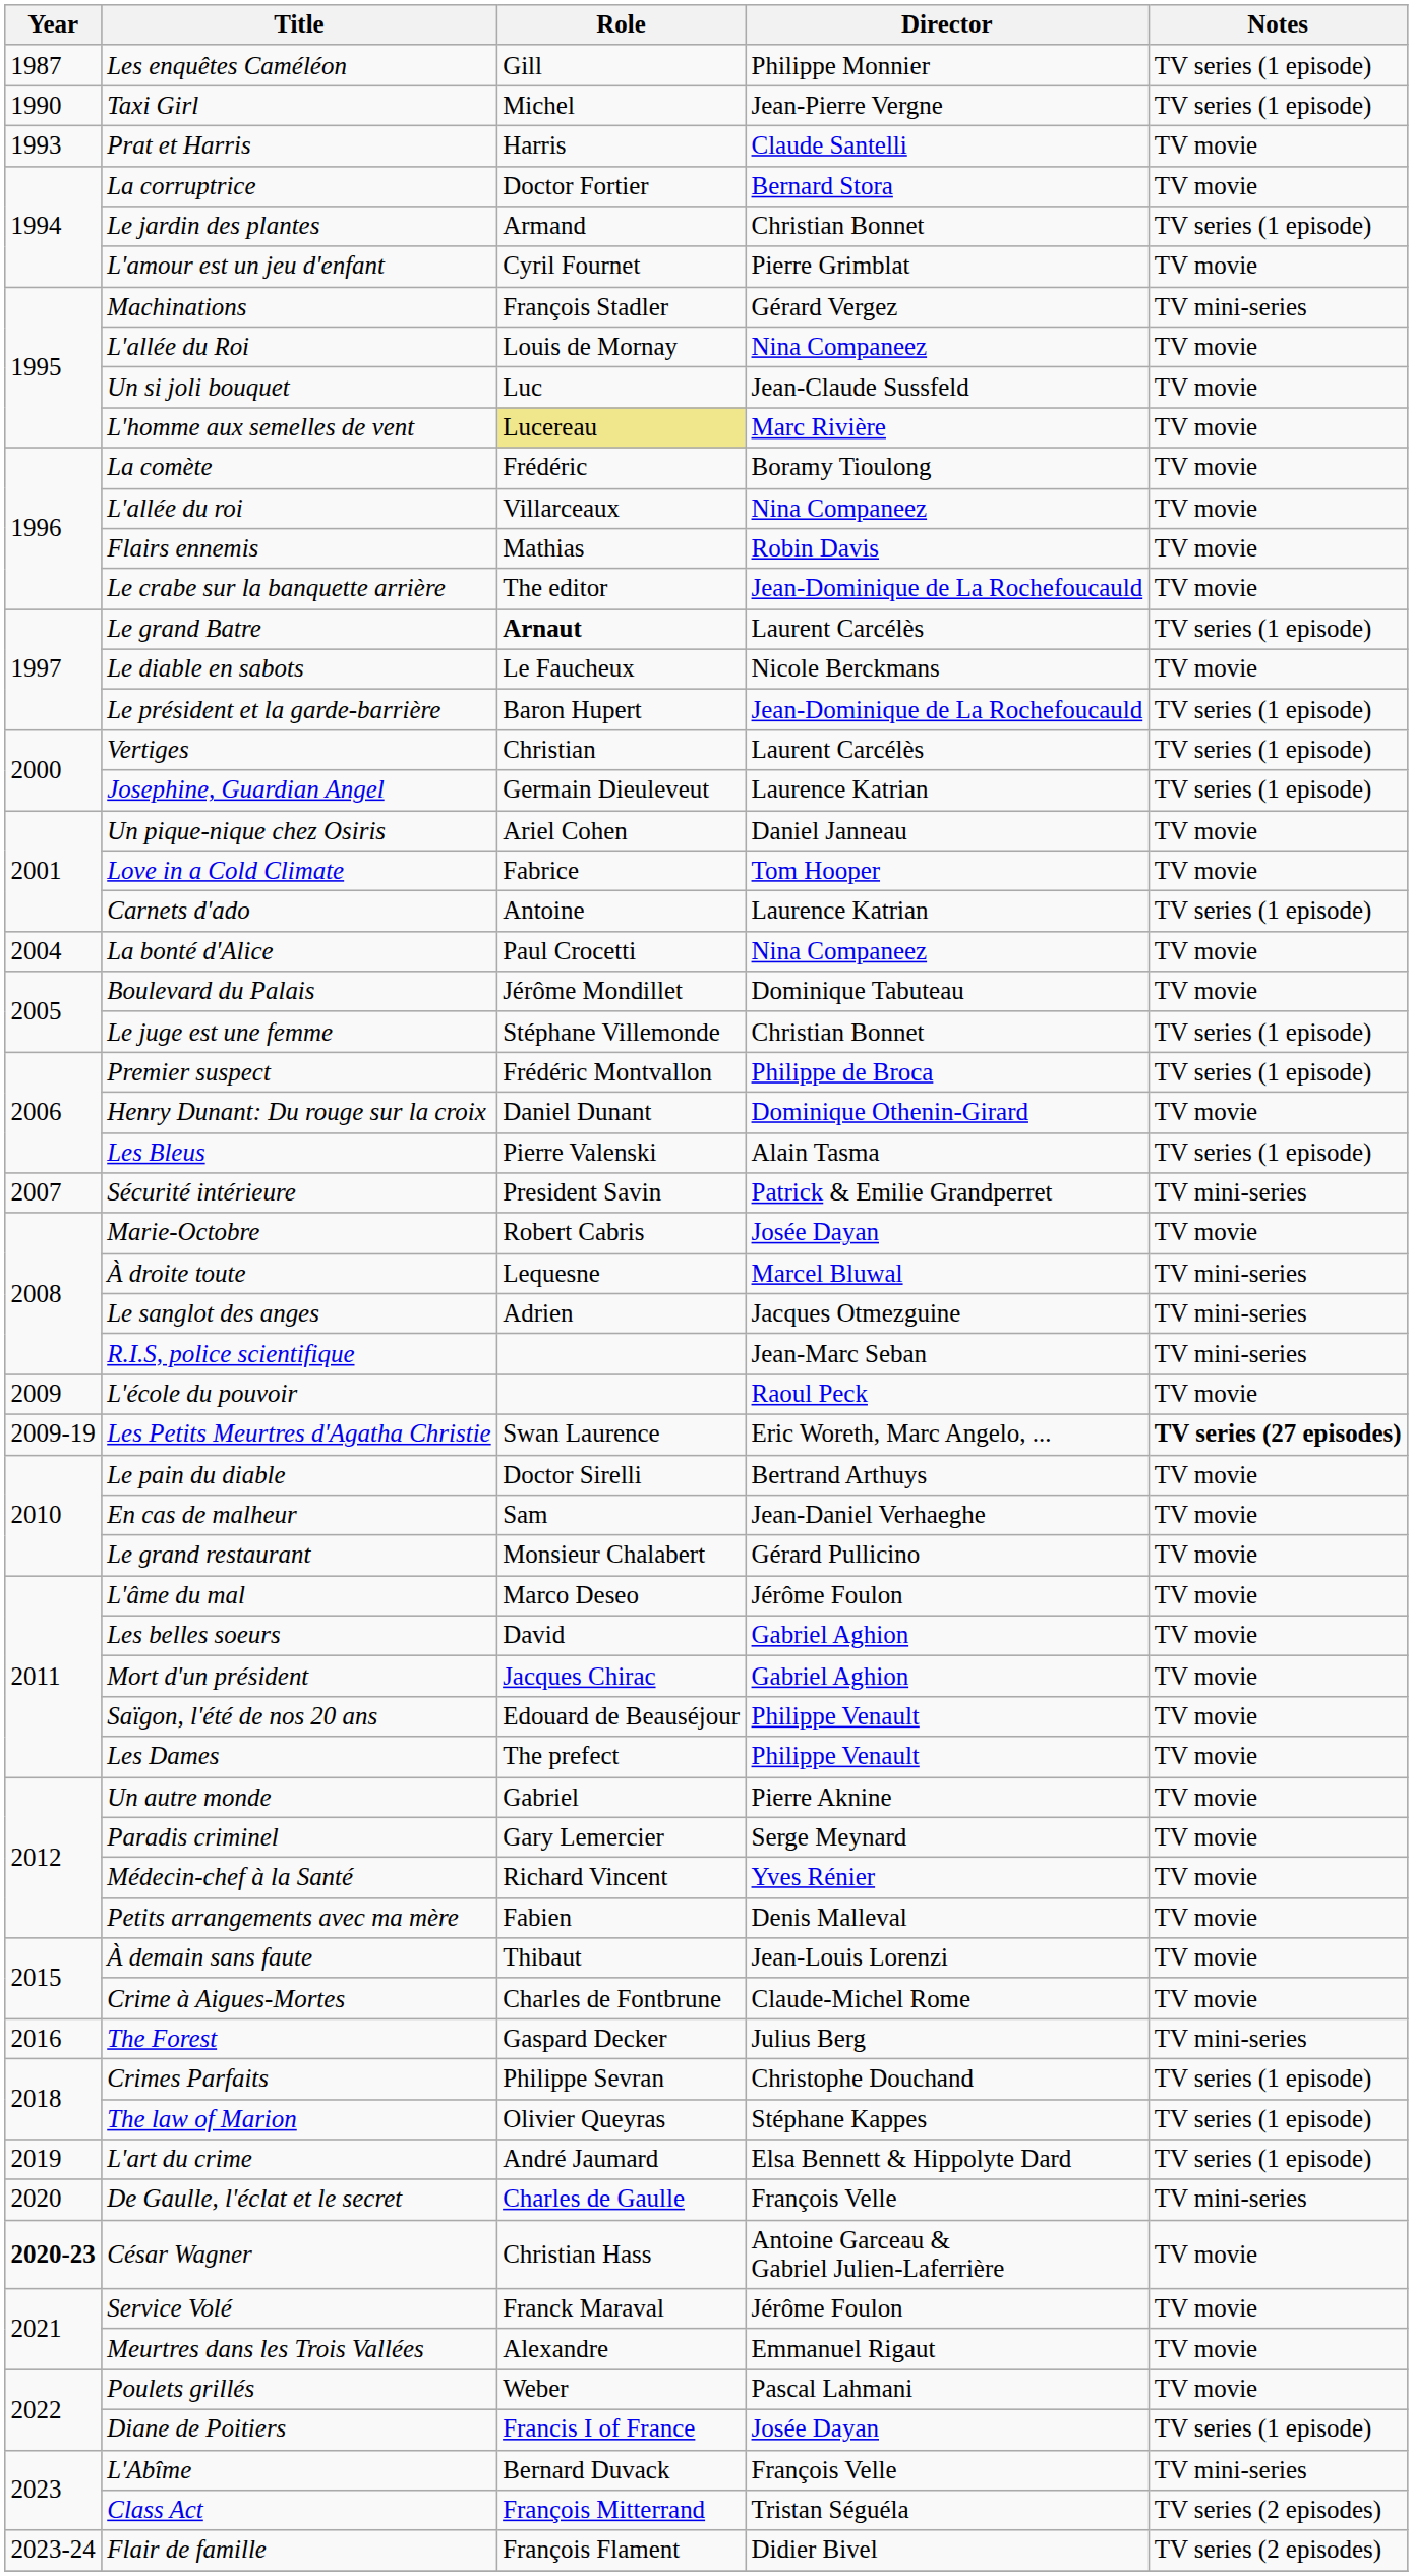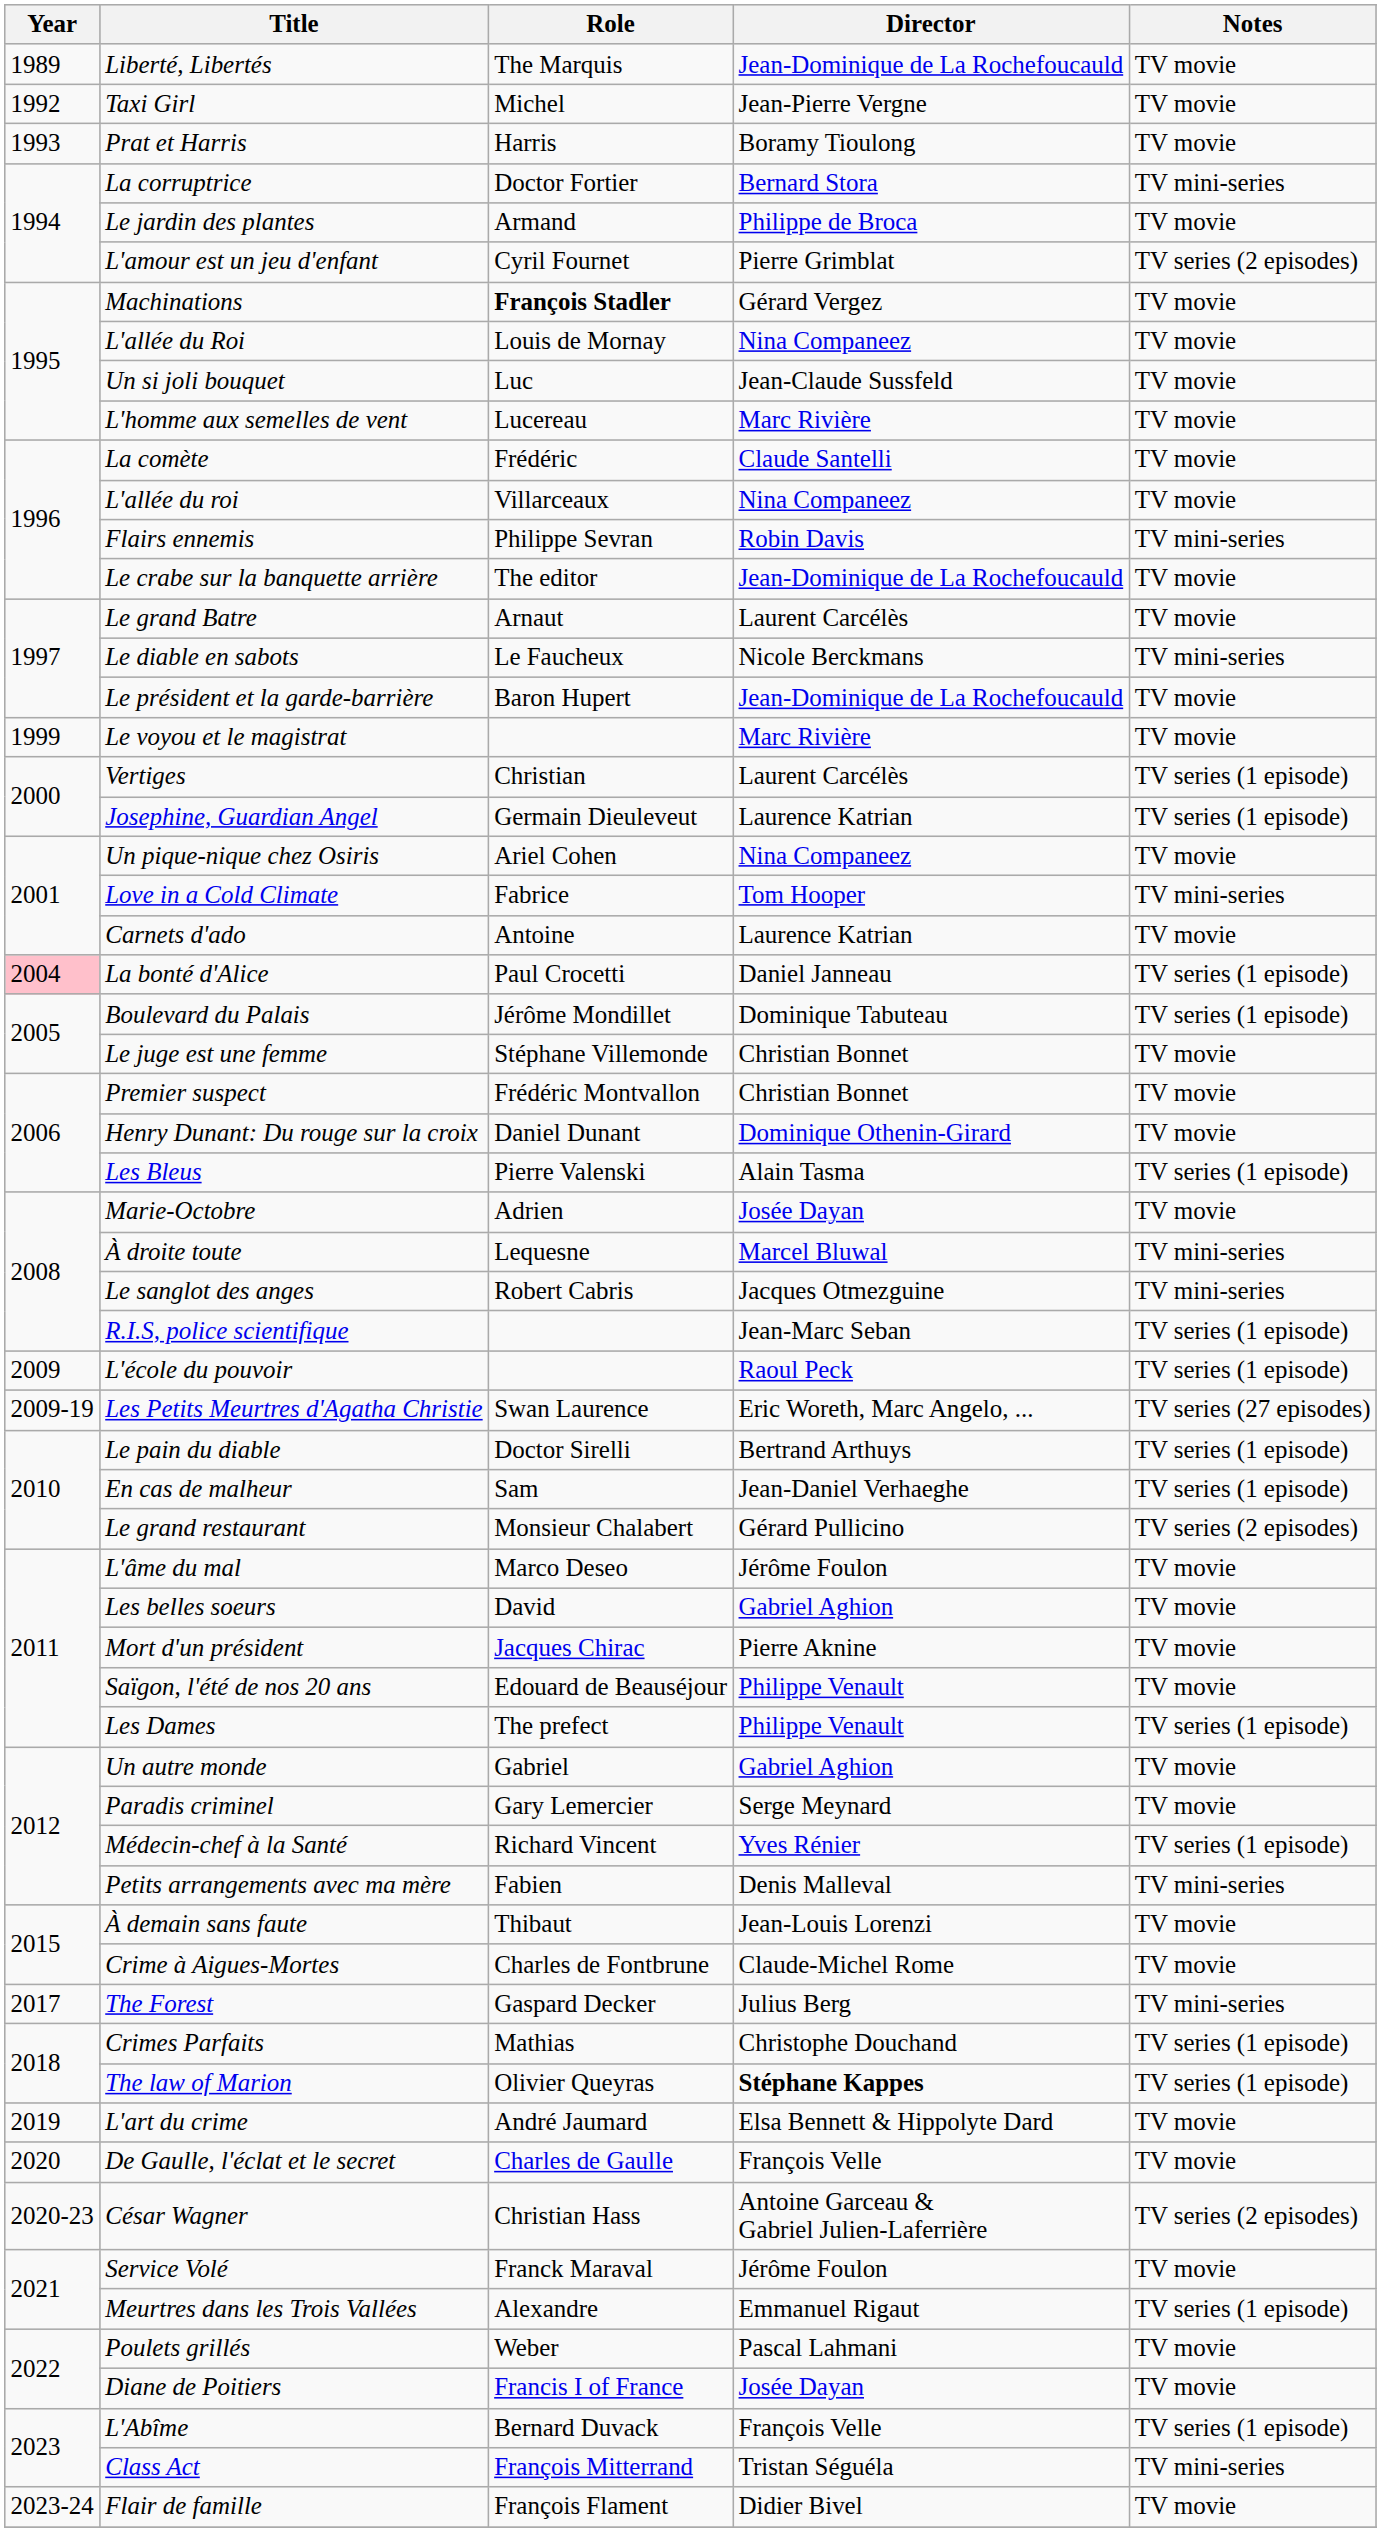- row: 1987 | Les enquêtes Caméléon | Gill | Philippe Monnier | TV series (1 episode)
+ row: 1989 | Liberté, Libertés | The Marquis | Jean-Dominique de La Rochefoucauld | TV movie
Taxi Girl | Year: 1990 -> 1992
Taxi Girl | Notes: TV series (1 episode) -> TV movie
Prat et Harris | Director: Claude Santelli -> Boramy Tioulong
La corruptrice | Notes: TV movie -> TV mini-series
Le jardin des plantes | Director: Christian Bonnet -> Philippe de Broca
Le jardin des plantes | Notes: TV series (1 episode) -> TV movie
L'amour est un jeu d'enfant | Notes: TV movie -> TV series (2 episodes)
Machinations | Role: normal -> bold
Machinations | Notes: TV mini-series -> TV movie
L'homme aux semelles de vent | Role: khaki background -> no background
La comète | Director: Boramy Tioulong -> Claude Santelli
Flairs ennemis | Role: Mathias -> Philippe Sevran
Flairs ennemis | Notes: TV movie -> TV mini-series
Le grand Batre | Role: bold -> normal
Le grand Batre | Notes: TV series (1 episode) -> TV movie
Le diable en sabots | Notes: TV movie -> TV mini-series
Le président et la garde-barrière | Notes: TV series (1 episode) -> TV movie
+ row: 1999 | Le voyou et le magistrat | Marc Rivière | TV movie
Un pique-nique chez Osiris | Director: Daniel Janneau -> Nina Companeez
Love in a Cold Climate | Notes: TV movie -> TV mini-series
Carnets d'ado | Notes: TV series (1 episode) -> TV movie
La bonté d'Alice | Year: no background -> pink background
La bonté d'Alice | Director: Nina Companeez -> Daniel Janneau
La bonté d'Alice | Notes: TV movie -> TV series (1 episode)
Boulevard du Palais | Notes: TV movie -> TV series (1 episode)
Le juge est une femme | Notes: TV series (1 episode) -> TV movie
Premier suspect | Director: Philippe de Broca -> Christian Bonnet
Premier suspect | Notes: TV series (1 episode) -> TV movie
- row: 2007 | Sécurité intérieure | President Savin | Patrick & Emilie Grandperret | TV mini-series
Marie-Octobre | Role: Robert Cabris -> Adrien
Le sanglot des anges | Role: Adrien -> Robert Cabris
R.I.S, police scientifique | Notes: TV mini-series -> TV series (1 episode)
L'école du pouvoir | Notes: TV movie -> TV series (1 episode)
Les Petits Meurtres d'Agatha Christie | Notes: bold -> normal
Le pain du diable | Notes: TV movie -> TV series (1 episode)
En cas de malheur | Notes: TV movie -> TV series (1 episode)
Le grand restaurant | Notes: TV movie -> TV series (2 episodes)
Mort d'un président | Director: Gabriel Aghion -> Pierre Aknine
Les Dames | Notes: TV movie -> TV series (1 episode)
Un autre monde | Director: Pierre Aknine -> Gabriel Aghion
Médecin-chef à la Santé | Notes: TV movie -> TV series (1 episode)
Petits arrangements avec ma mère | Notes: TV movie -> TV mini-series
The Forest | Year: 2016 -> 2017
Crimes Parfaits | Role: Philippe Sevran -> Mathias
The law of Marion | Director: normal -> bold
L'art du crime | Notes: TV series (1 episode) -> TV movie
De Gaulle, l'éclat et le secret | Notes: TV mini-series -> TV movie
César Wagner | Year: bold -> normal
César Wagner | Notes: TV movie -> TV series (2 episodes)
Meurtres dans les Trois Vallées | Notes: TV movie -> TV series (1 episode)
Diane de Poitiers | Notes: TV series (1 episode) -> TV movie
L'Abîme | Notes: TV mini-series -> TV series (1 episode)
Class Act | Notes: TV series (2 episodes) -> TV mini-series
Flair de famille | Notes: TV series (2 episodes) -> TV movie
